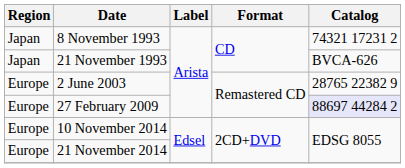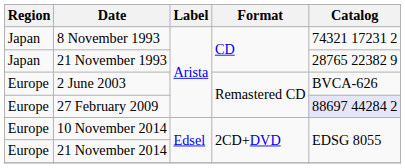21 November 1993 | Catalog: BVCA-626 -> 28765 22382 9
2 June 2003 | Catalog: 28765 22382 9 -> BVCA-626
